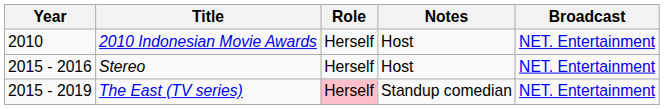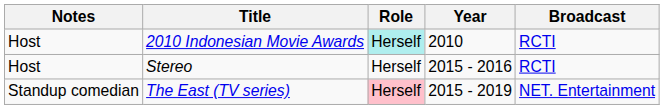columns swapped: Year <-> Notes
2010 Indonesian Movie Awards | Role: no background -> paleturquoise background
2010 Indonesian Movie Awards | Broadcast: NET. Entertainment -> RCTI
Stereo | Broadcast: NET. Entertainment -> RCTI
